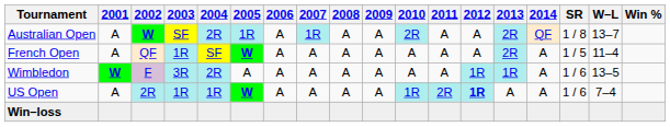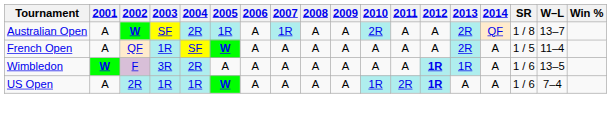Wimbledon | 2012: normal -> bold
- row: Win–loss
